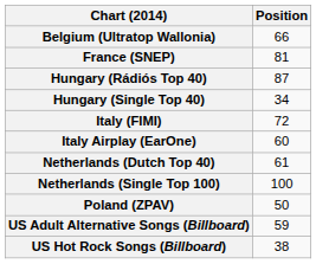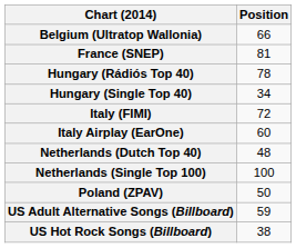Hungary (Rádiós Top 40) | Position: 87 -> 78
Netherlands (Dutch Top 40) | Position: 61 -> 48
